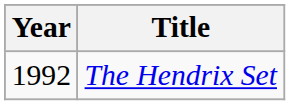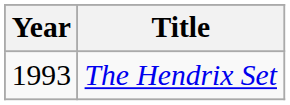The Hendrix Set | Year: 1992 -> 1993
